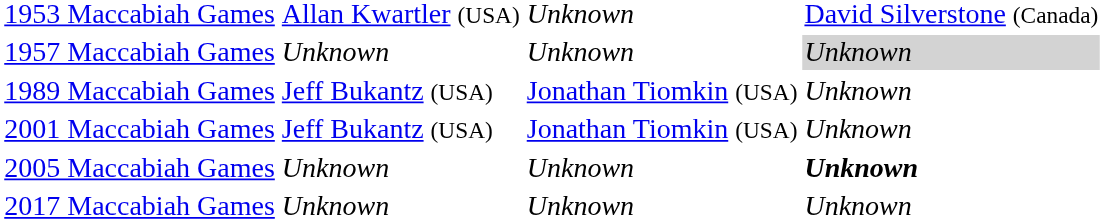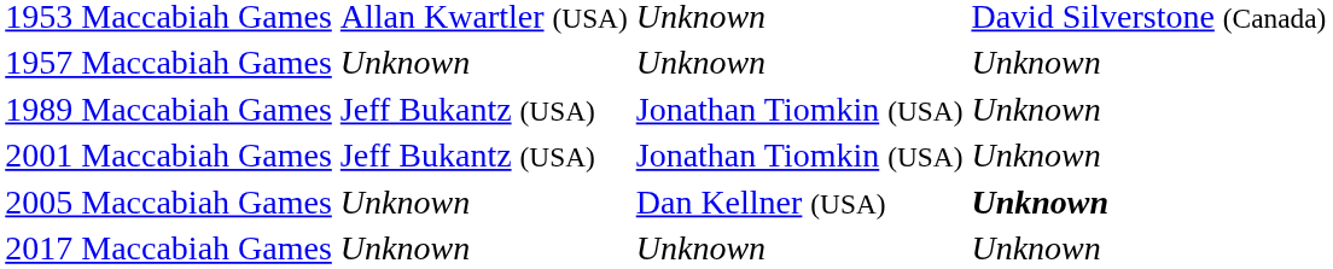1957 Maccabiah Games | column 4: lightgrey background -> no background
2005 Maccabiah Games | column 3: Unknown -> Dan Kellner (USA)
